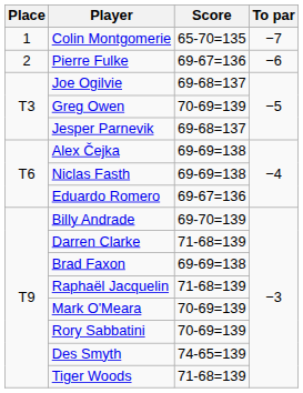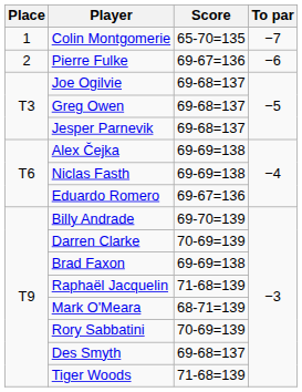Greg Owen | Score: 70-69=139 -> 69-68=137
Darren Clarke | Score: 71-68=139 -> 70-69=139
Mark O'Meara | Score: 70-69=139 -> 68-71=139
Des Smyth | Score: 74-65=139 -> 69-68=137
